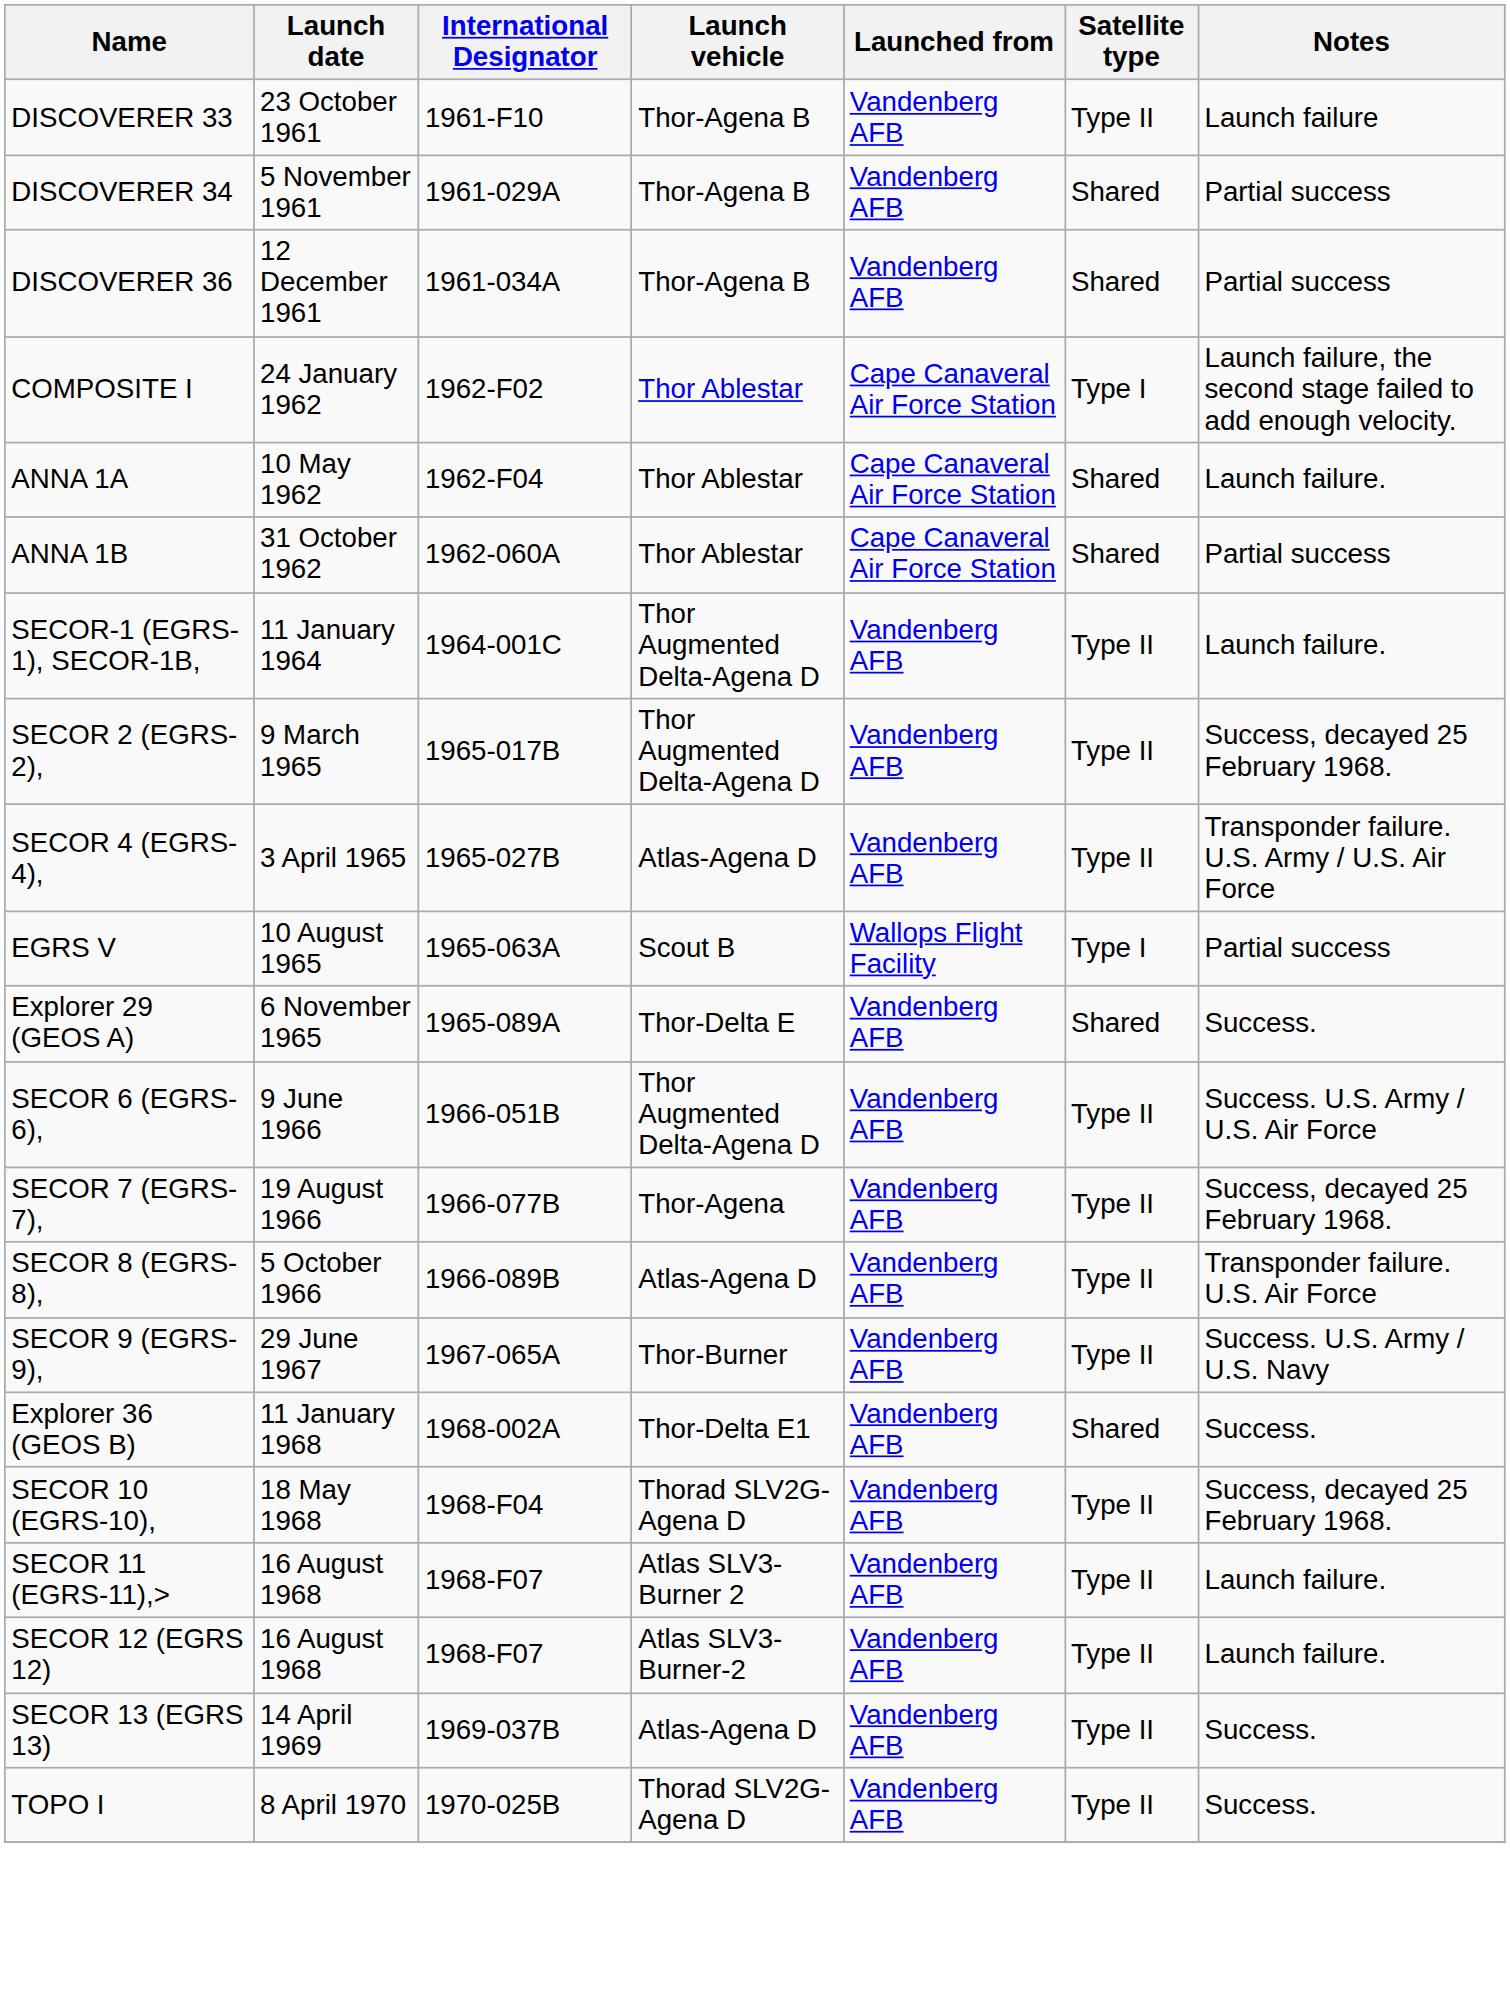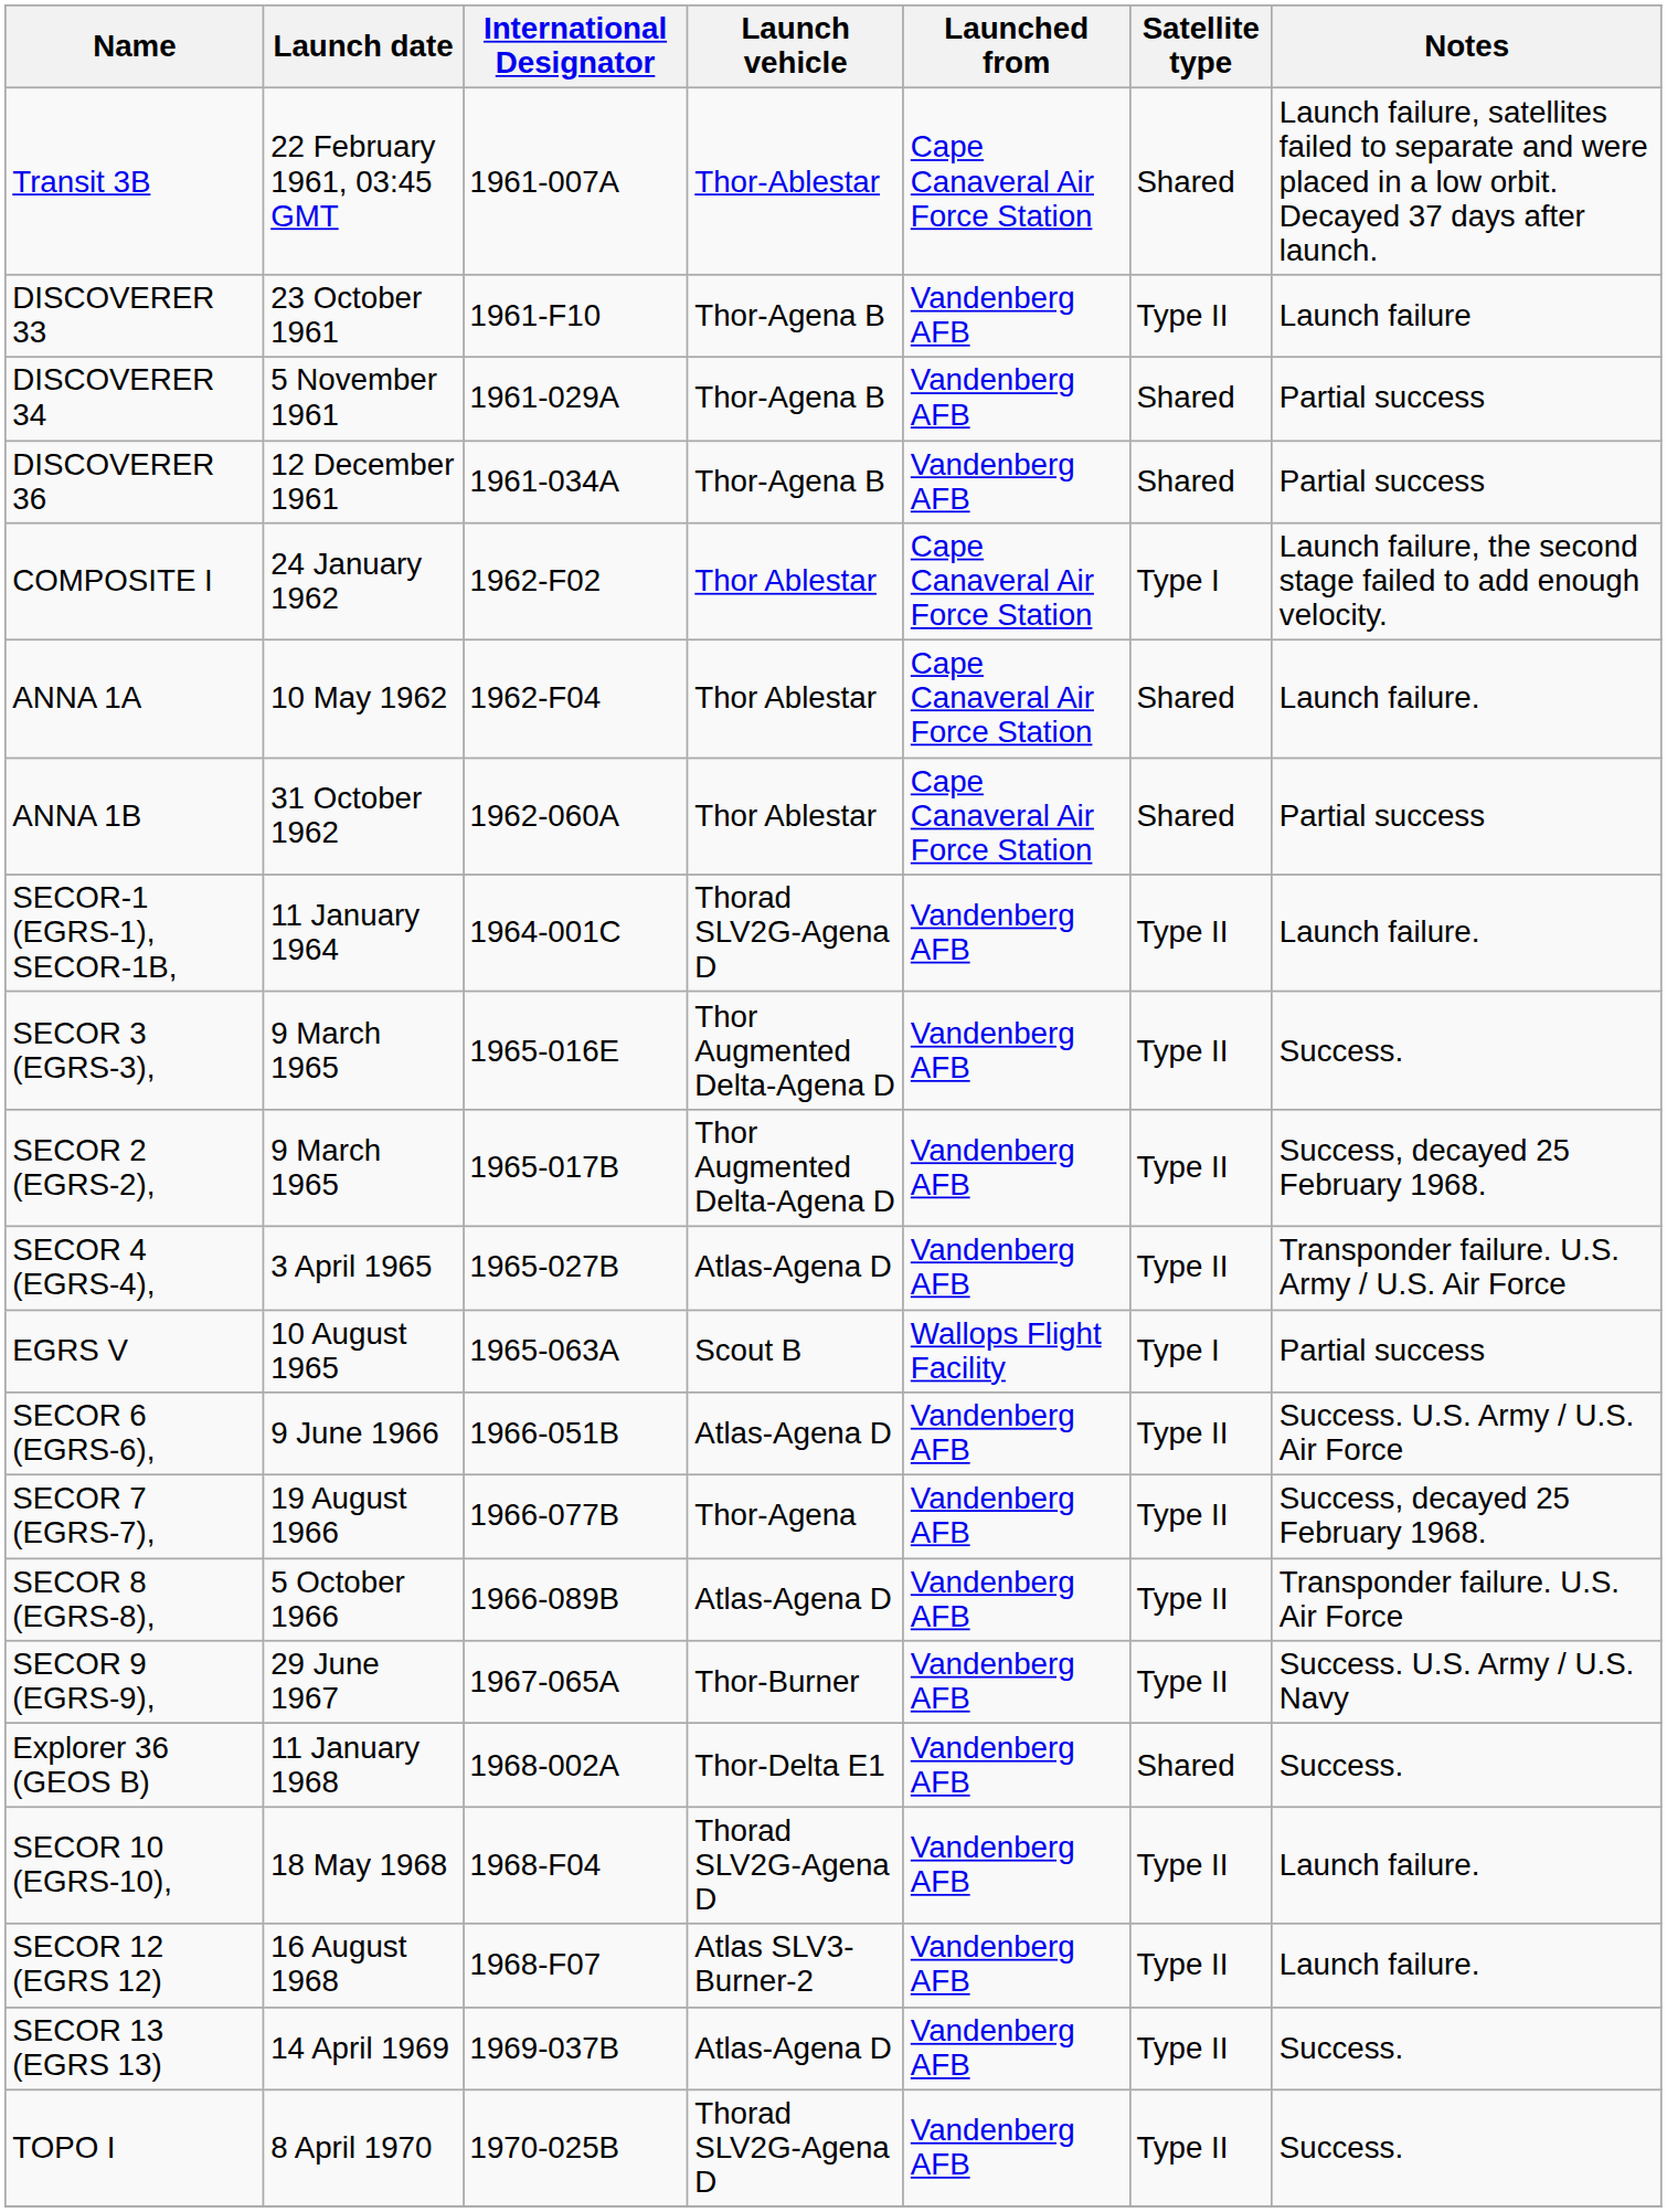+ row: Transit 3B | 22 February 1961, 03:45 GMT | 1961-007A | Thor-Ablestar | Cape Canaveral Air Force Station | Shared | Launch failure, satellites failed to separate and were placed in a low orbit. Decayed 37 days after launch.
SECOR-1 (EGRS-1), SECOR-1B, | Launch vehicle: Thor Augmented Delta-Agena D -> Thorad SLV2G-Agena D
+ row: SECOR 3 (EGRS-3), | 9 March 1965 | 1965-016E | Thor Augmented Delta-Agena D | Vandenberg AFB | Type II | Success.
- row: Explorer 29 (GEOS A) | 6 November 1965 | 1965-089A | Thor-Delta E | Vandenberg AFB | Shared | Success.
SECOR 6 (EGRS-6), | Launch vehicle: Thor Augmented Delta-Agena D -> Atlas-Agena D
SECOR 10 (EGRS-10), | Notes: Success, decayed 25 February 1968. -> Launch failure.
- row: SECOR 11 (EGRS-11),> | 16 August 1968 | 1968-F07 | Atlas SLV3-Burner 2 | Vandenberg AFB | Type II | Launch failure.
